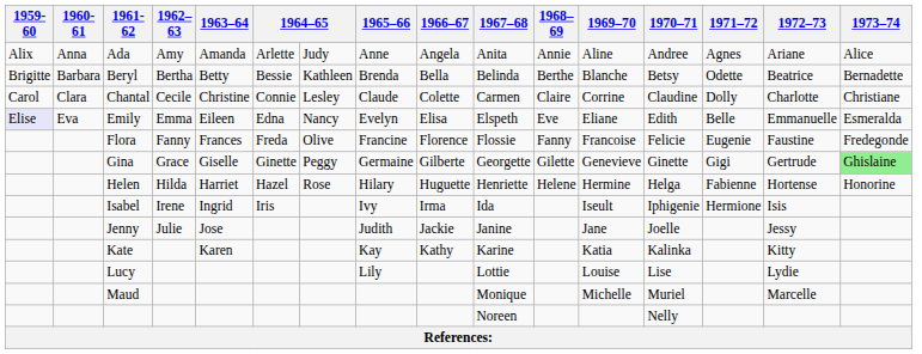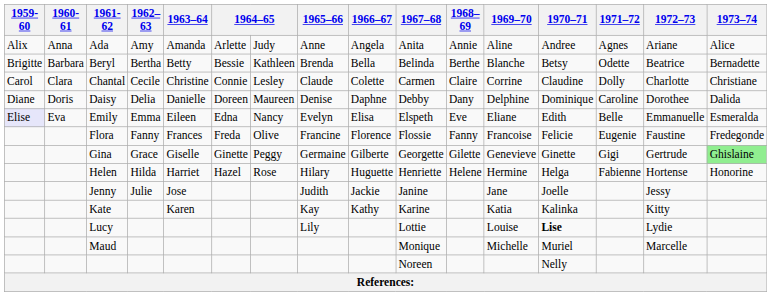+ row: Diane | Doris | Daisy | Delia | Danielle | Doreen | Maureen | Denise | Daphne | Debby | Dany | Delphine | Dominique | Caroline | Dorothee | Dalida
- row: Isabel | Irene | Ingrid | Iris | Ivy | Irma | Ida | Iseult | Iphigenie | Hermione | Isis
Lucy | 1970–71: normal -> bold
